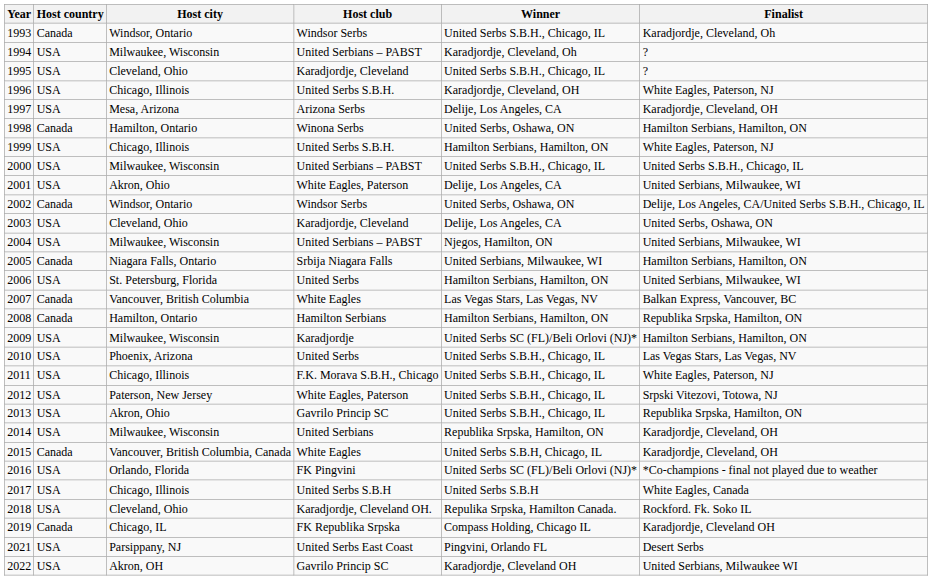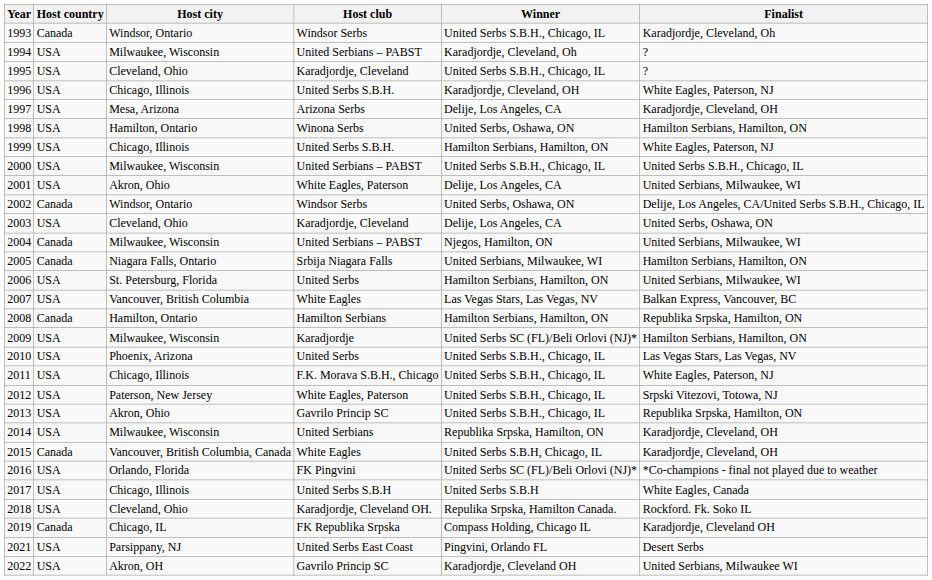1998 | Host country: Canada -> USA
2004 | Host country: USA -> Canada
2007 | Host country: Canada -> USA
